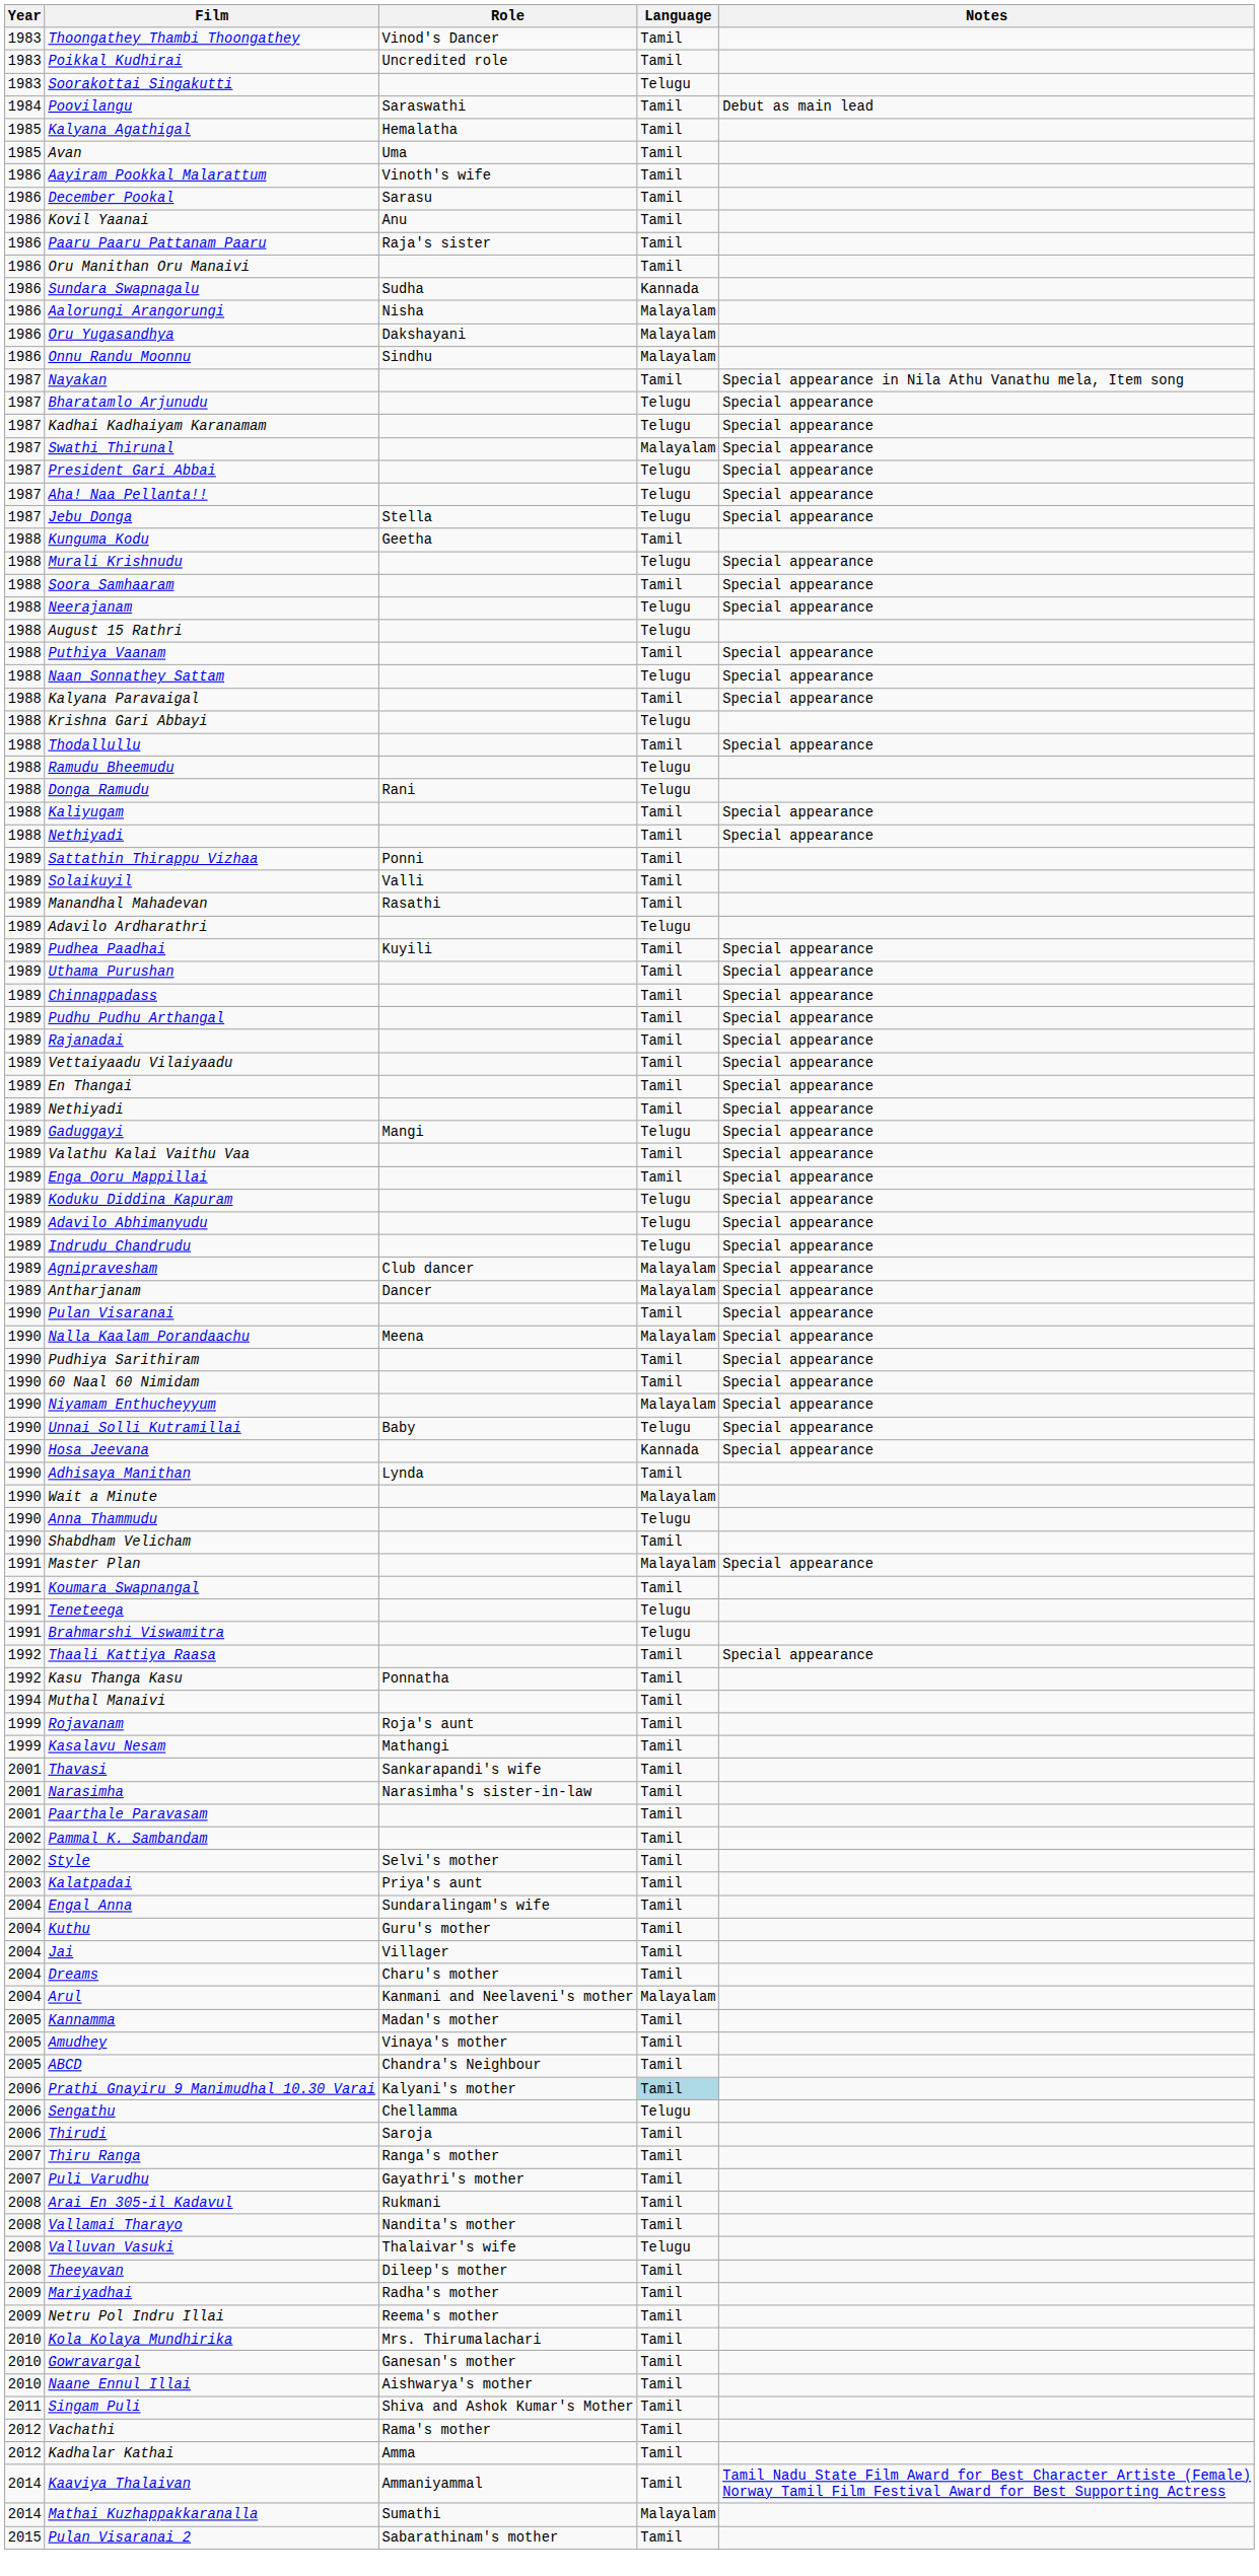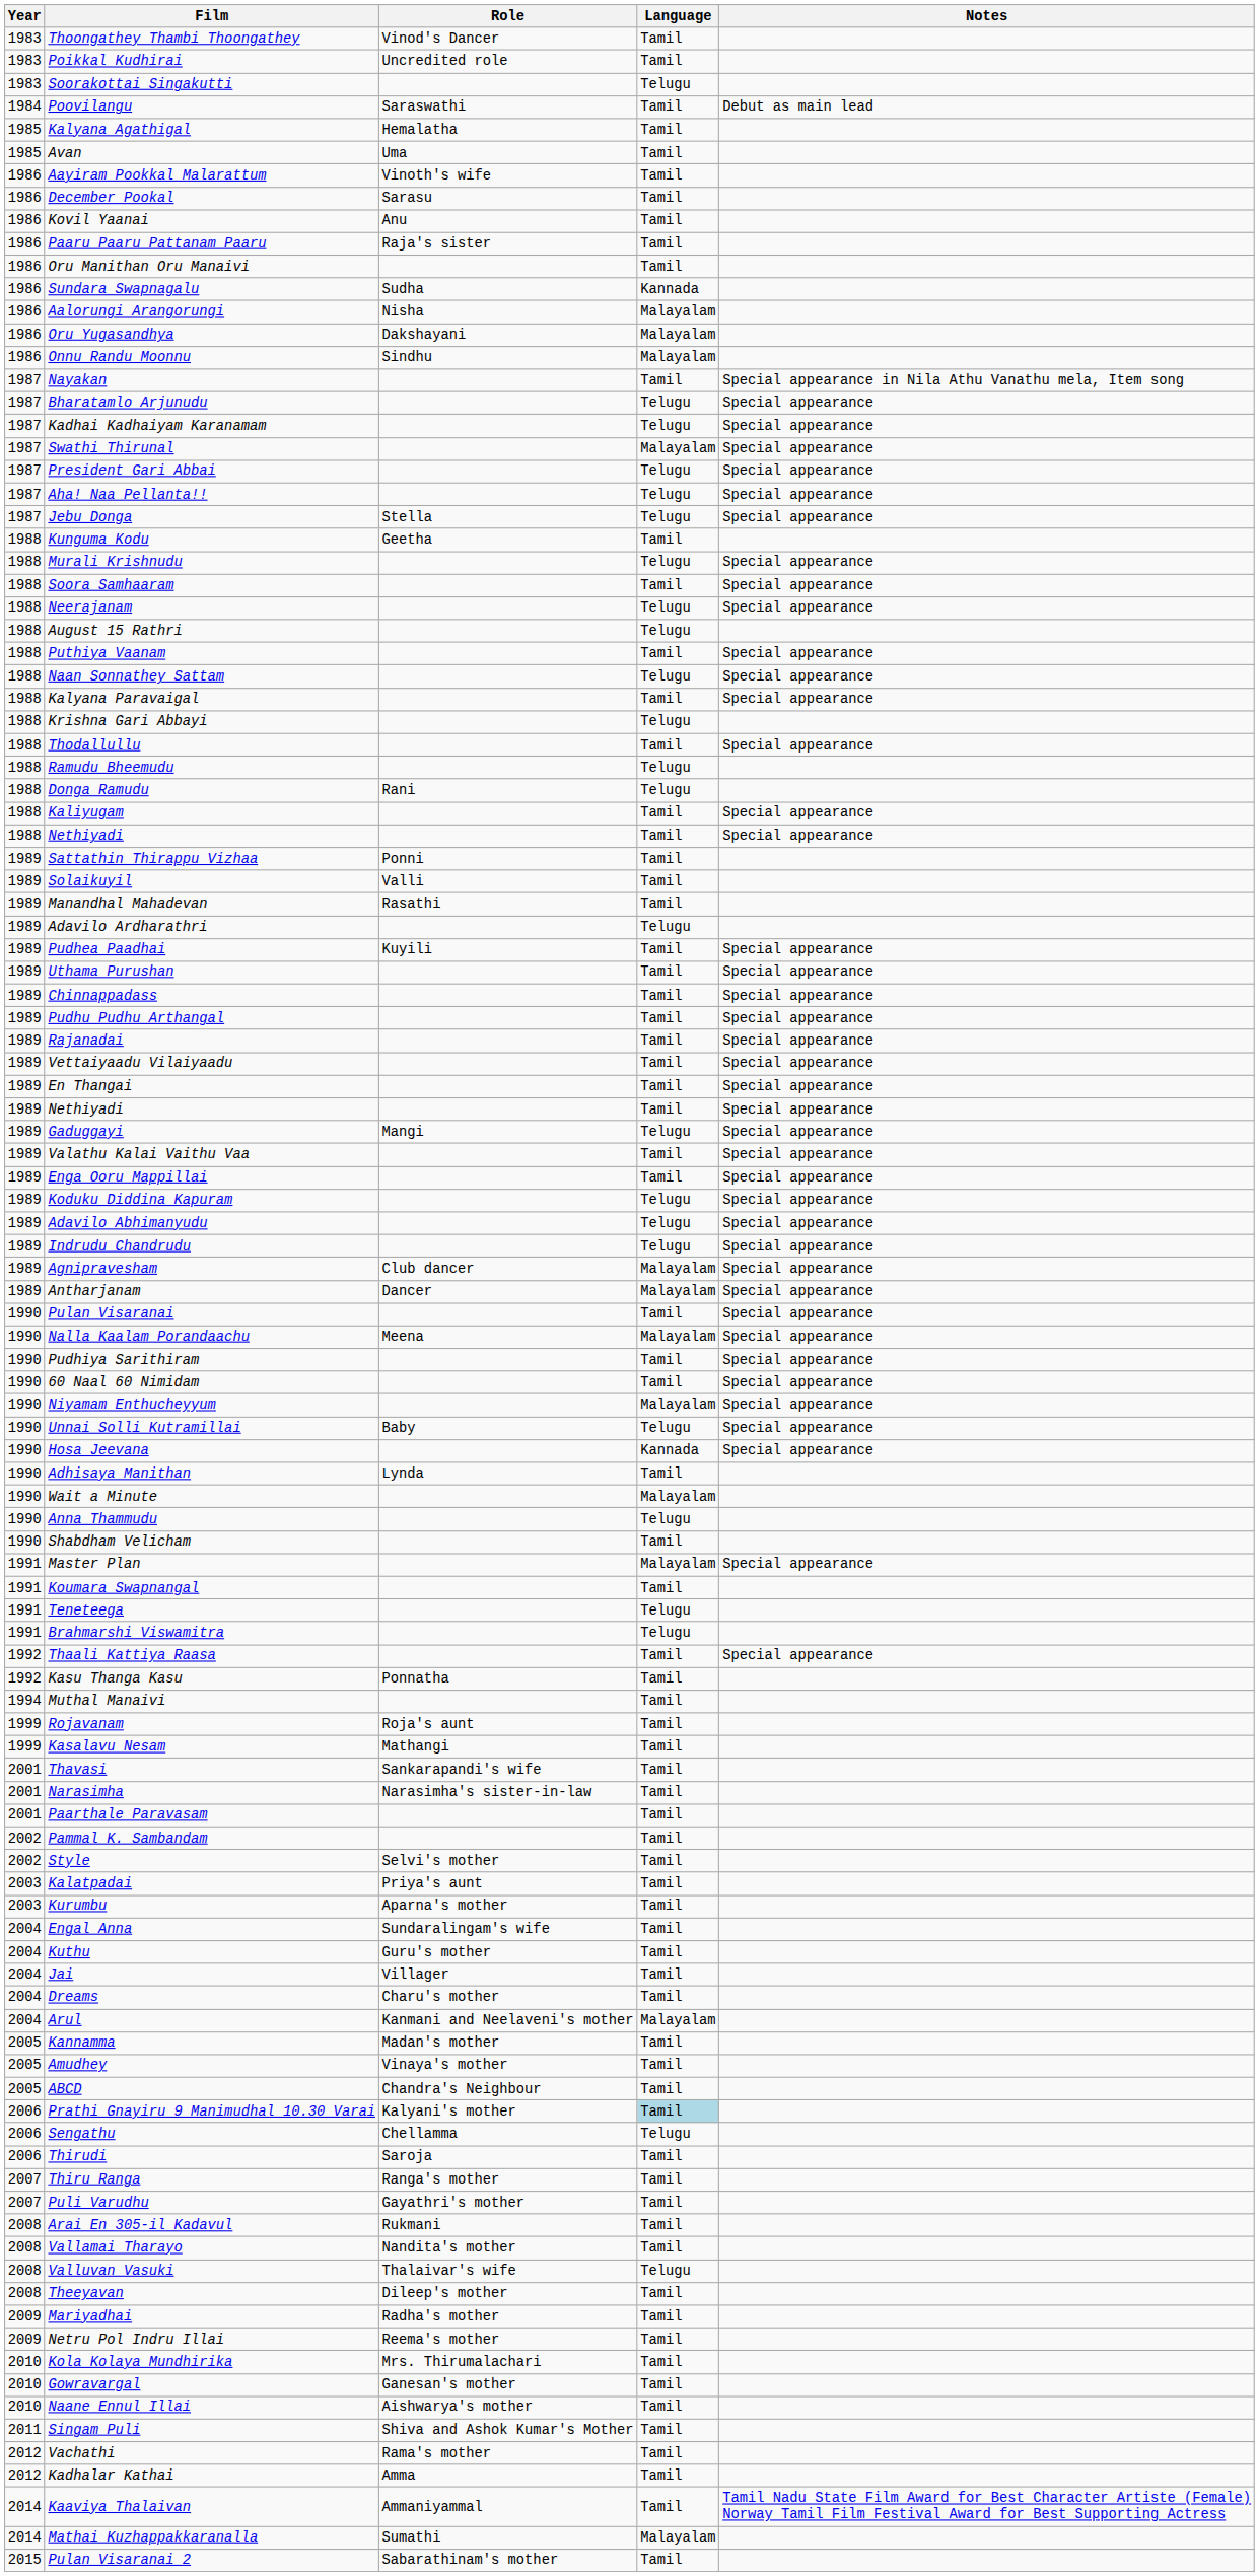+ row: 2003 | Kurumbu | Aparna's mother | Tamil
